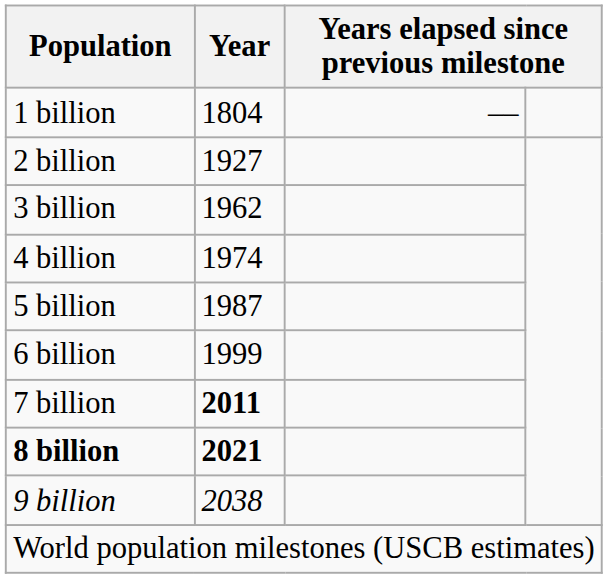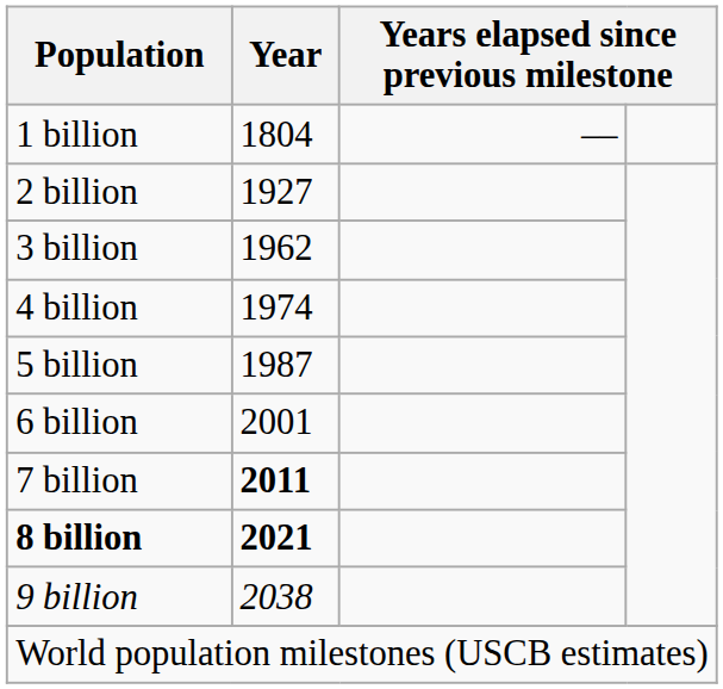6 billion | Year: 1999 -> 2001
